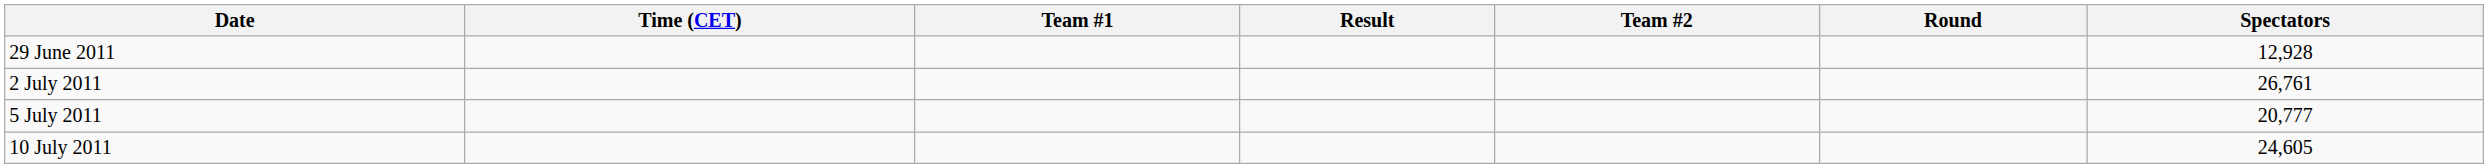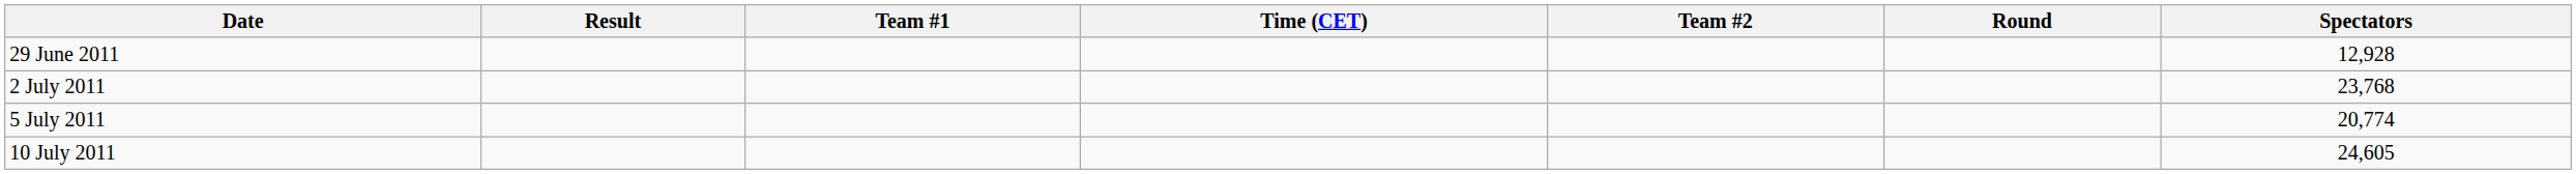columns swapped: Time (CET) <-> Result
2 July 2011 | Spectators: 26,761 -> 23,768
5 July 2011 | Spectators: 20,777 -> 20,774
